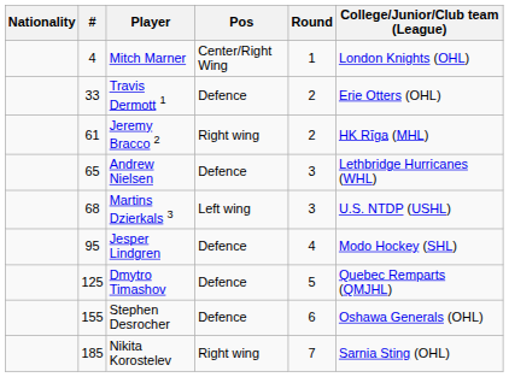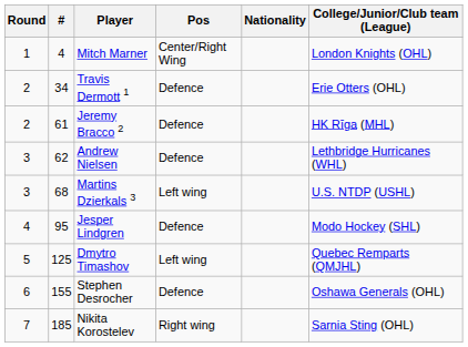columns swapped: Round <-> Nationality
Travis Dermott 1 | #: 33 -> 34
Jeremy Bracco 2 | Pos: Right wing -> Defence
Andrew Nielsen | #: 65 -> 62
Dmytro Timashov | Pos: Defence -> Left wing
